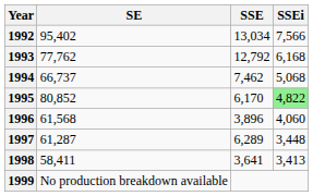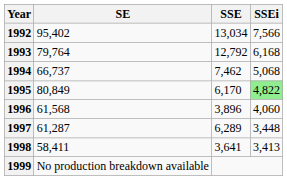1993 | SE: 77,762 -> 79,764
1995 | SE: 80,852 -> 80,849
